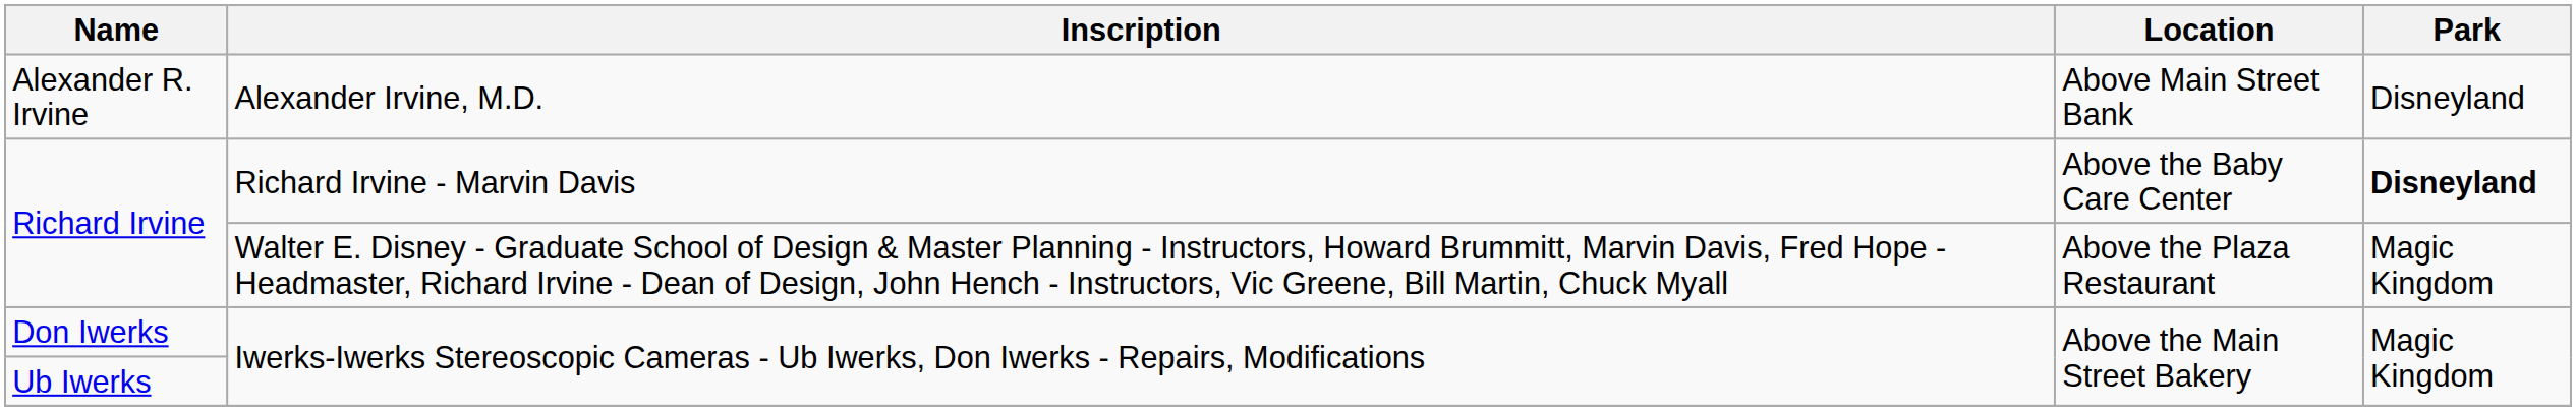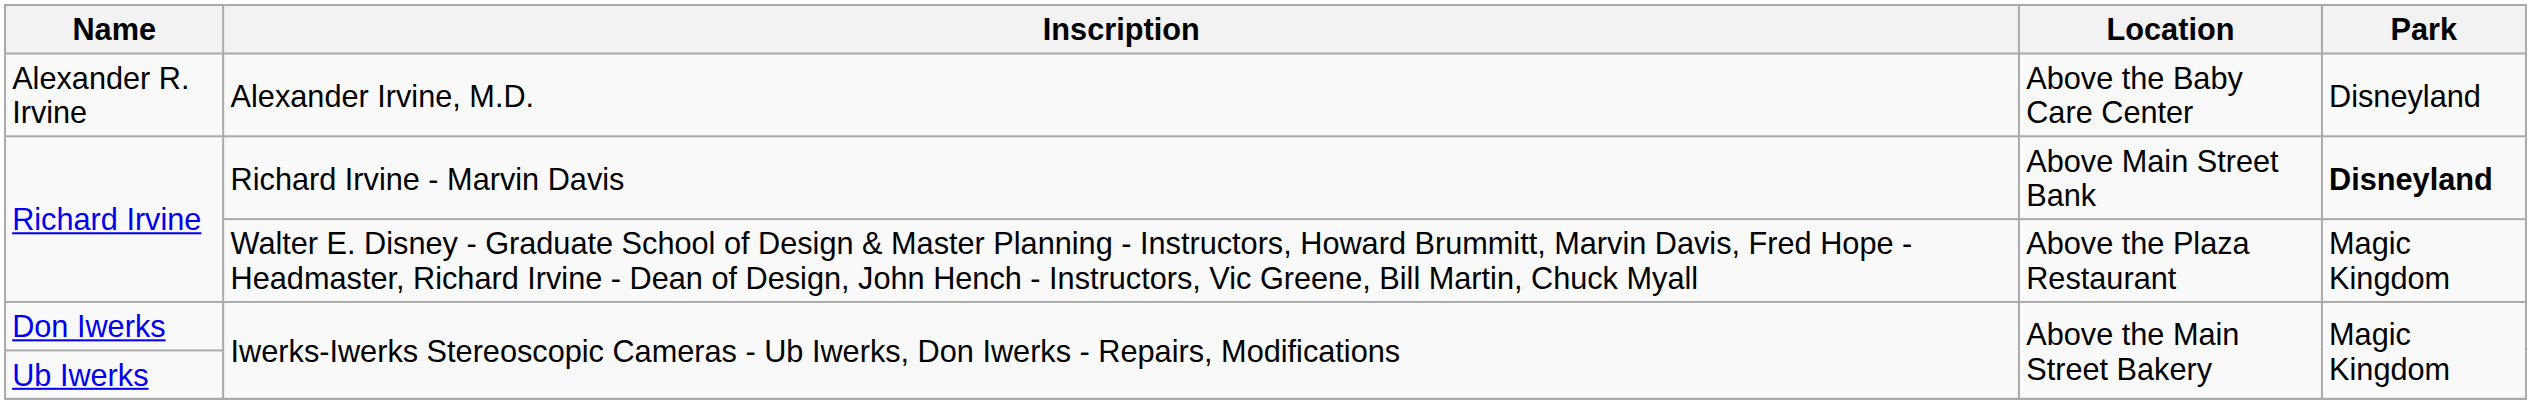Alexander R. Irvine | Location: Above Main Street Bank -> Above the Baby Care Center
Richard Irvine / Richard Irvine - Marvin Davis | Location: Above the Baby Care Center -> Above Main Street Bank
